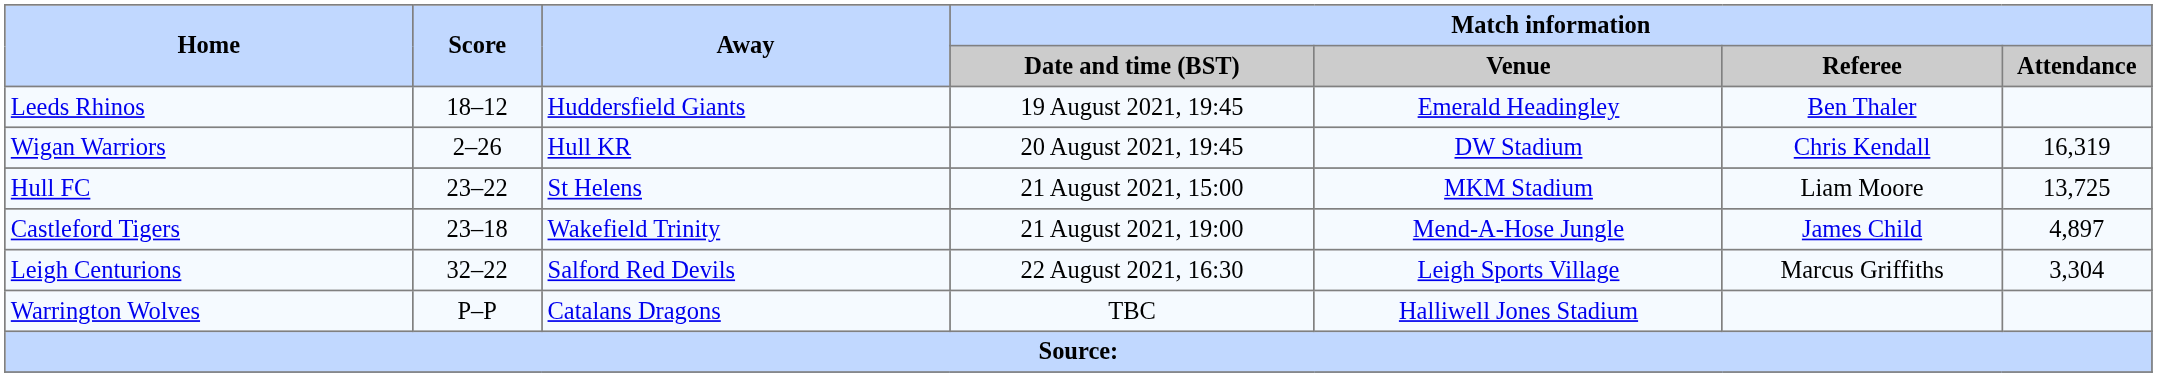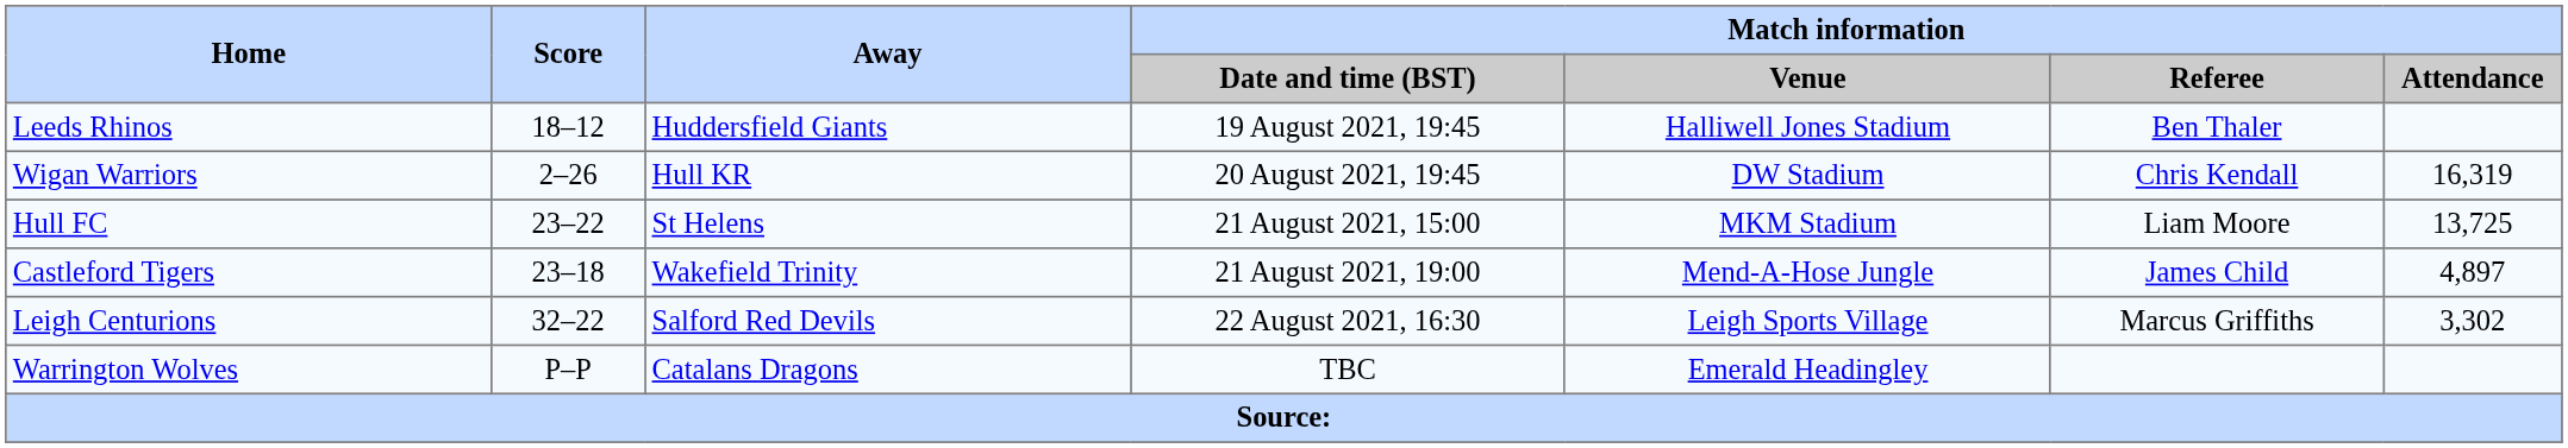Leeds Rhinos | Match information / Venue: Emerald Headingley -> Halliwell Jones Stadium
Leigh Centurions | Match information / Attendance: 3,304 -> 3,302
Warrington Wolves | Match information / Venue: Halliwell Jones Stadium -> Emerald Headingley
